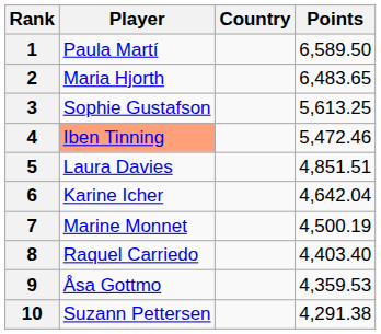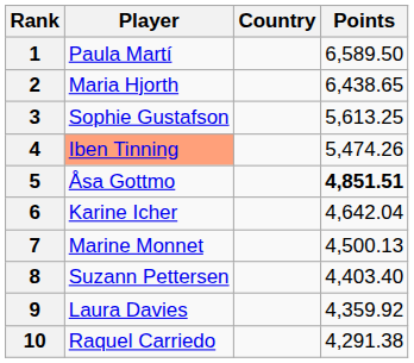2 | Points: 6,483.65 -> 6,438.65
4 | Points: 5,472.46 -> 5,474.26
5 | Player: Laura Davies -> Åsa Gottmo
5 | Points: normal -> bold
7 | Points: 4,500.19 -> 4,500.13
8 | Player: Raquel Carriedo -> Suzann Pettersen
9 | Player: Åsa Gottmo -> Laura Davies
9 | Points: 4,359.53 -> 4,359.92
10 | Player: Suzann Pettersen -> Raquel Carriedo
